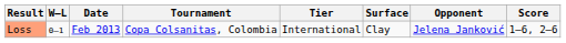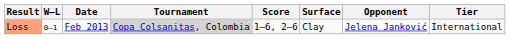columns swapped: Tier <-> Score
Loss | Tournament: no background -> lightgrey background
